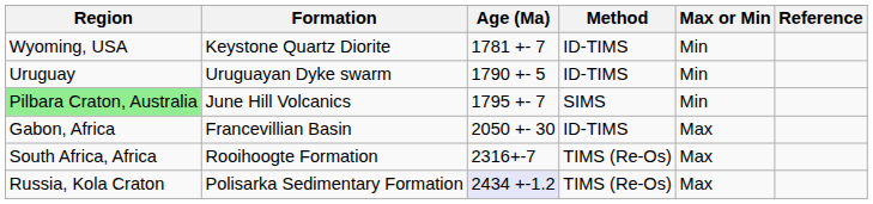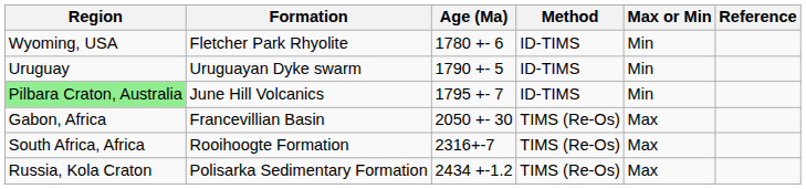+ row: Wyoming, USA | Fletcher Park Rhyolite | 1780 +- 6 | ID-TIMS | Min
- row: Wyoming, USA | Keystone Quartz Diorite | 1781 +- 7 | ID-TIMS | Min
June Hill Volcanics | Method: SIMS -> ID-TIMS
Francevillian Basin | Method: ID-TIMS -> TIMS (Re-Os)
Polisarka Sedimentary Formation | Age (Ma): lavender background -> no background
